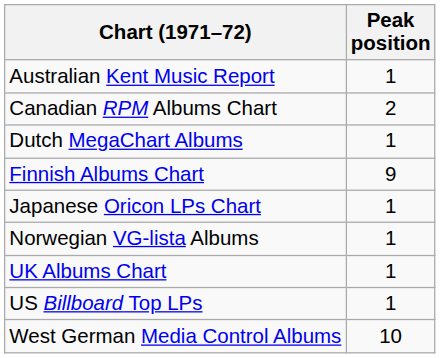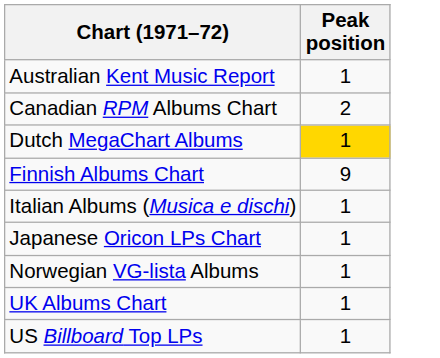Dutch MegaChart Albums | Peak position: no background -> gold background
+ row: Italian Albums (Musica e dischi) | 1
- row: West German Media Control Albums | 10
